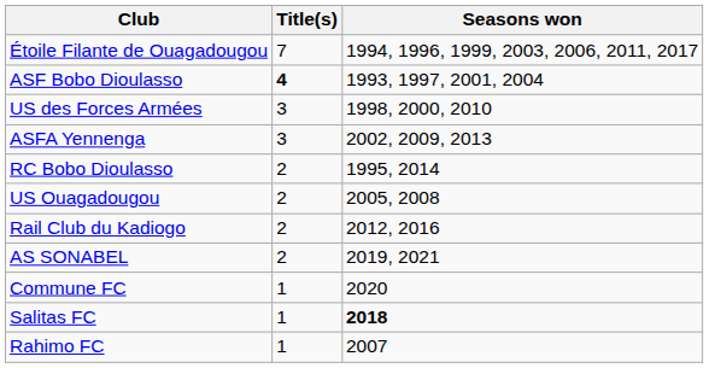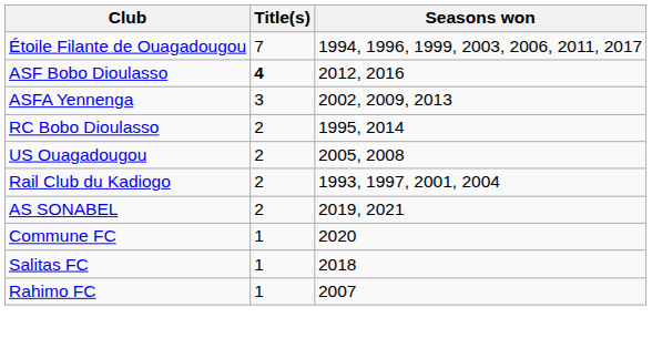ASF Bobo Dioulasso | Seasons won: 1993, 1997, 2001, 2004 -> 2012, 2016
- row: US des Forces Armées | 3 | 1998, 2000, 2010
Rail Club du Kadiogo | Seasons won: 2012, 2016 -> 1993, 1997, 2001, 2004
Salitas FC | Seasons won: bold -> normal
